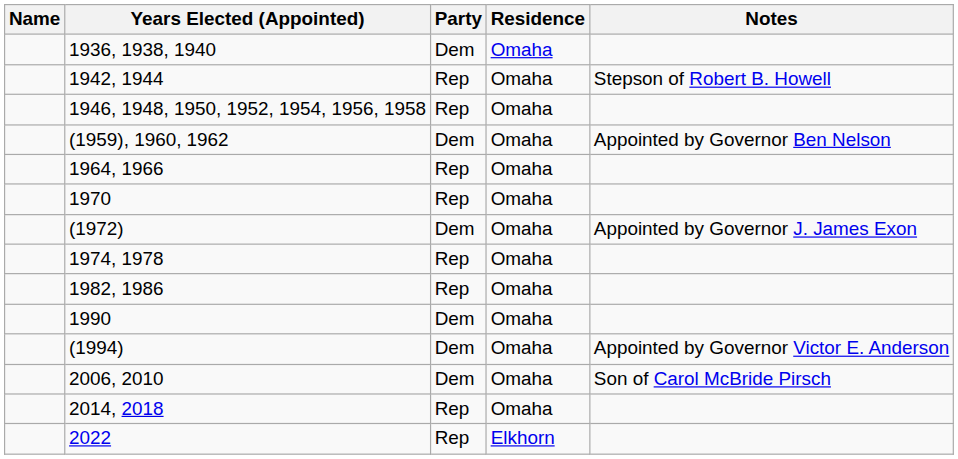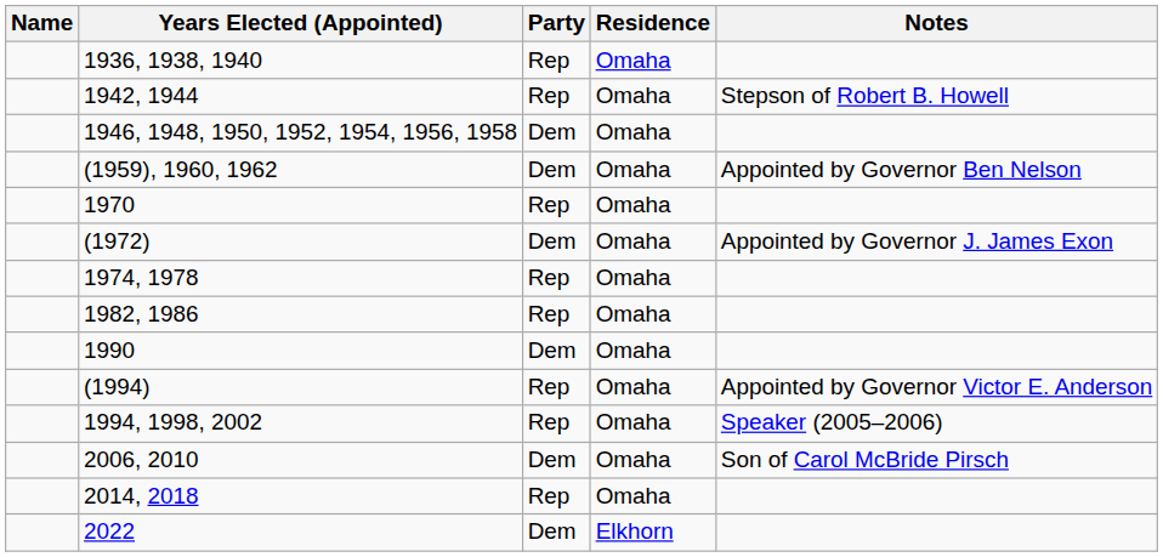1936, 1938, 1940 | Party: Dem -> Rep
1946, 1948, 1950, 1952, 1954, 1956, 1958 | Party: Rep -> Dem
- row: 1964, 1966 | Rep | Omaha
(1994) | Party: Dem -> Rep
+ row: 1994, 1998, 2002 | Rep | Omaha | Speaker (2005–2006)
2022 | Party: Rep -> Dem
